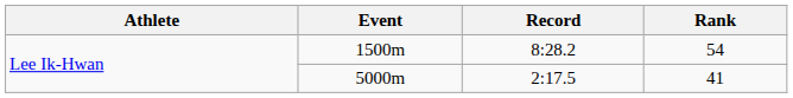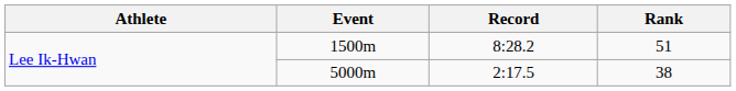1500m | Rank: 54 -> 51
5000m | Rank: 41 -> 38
